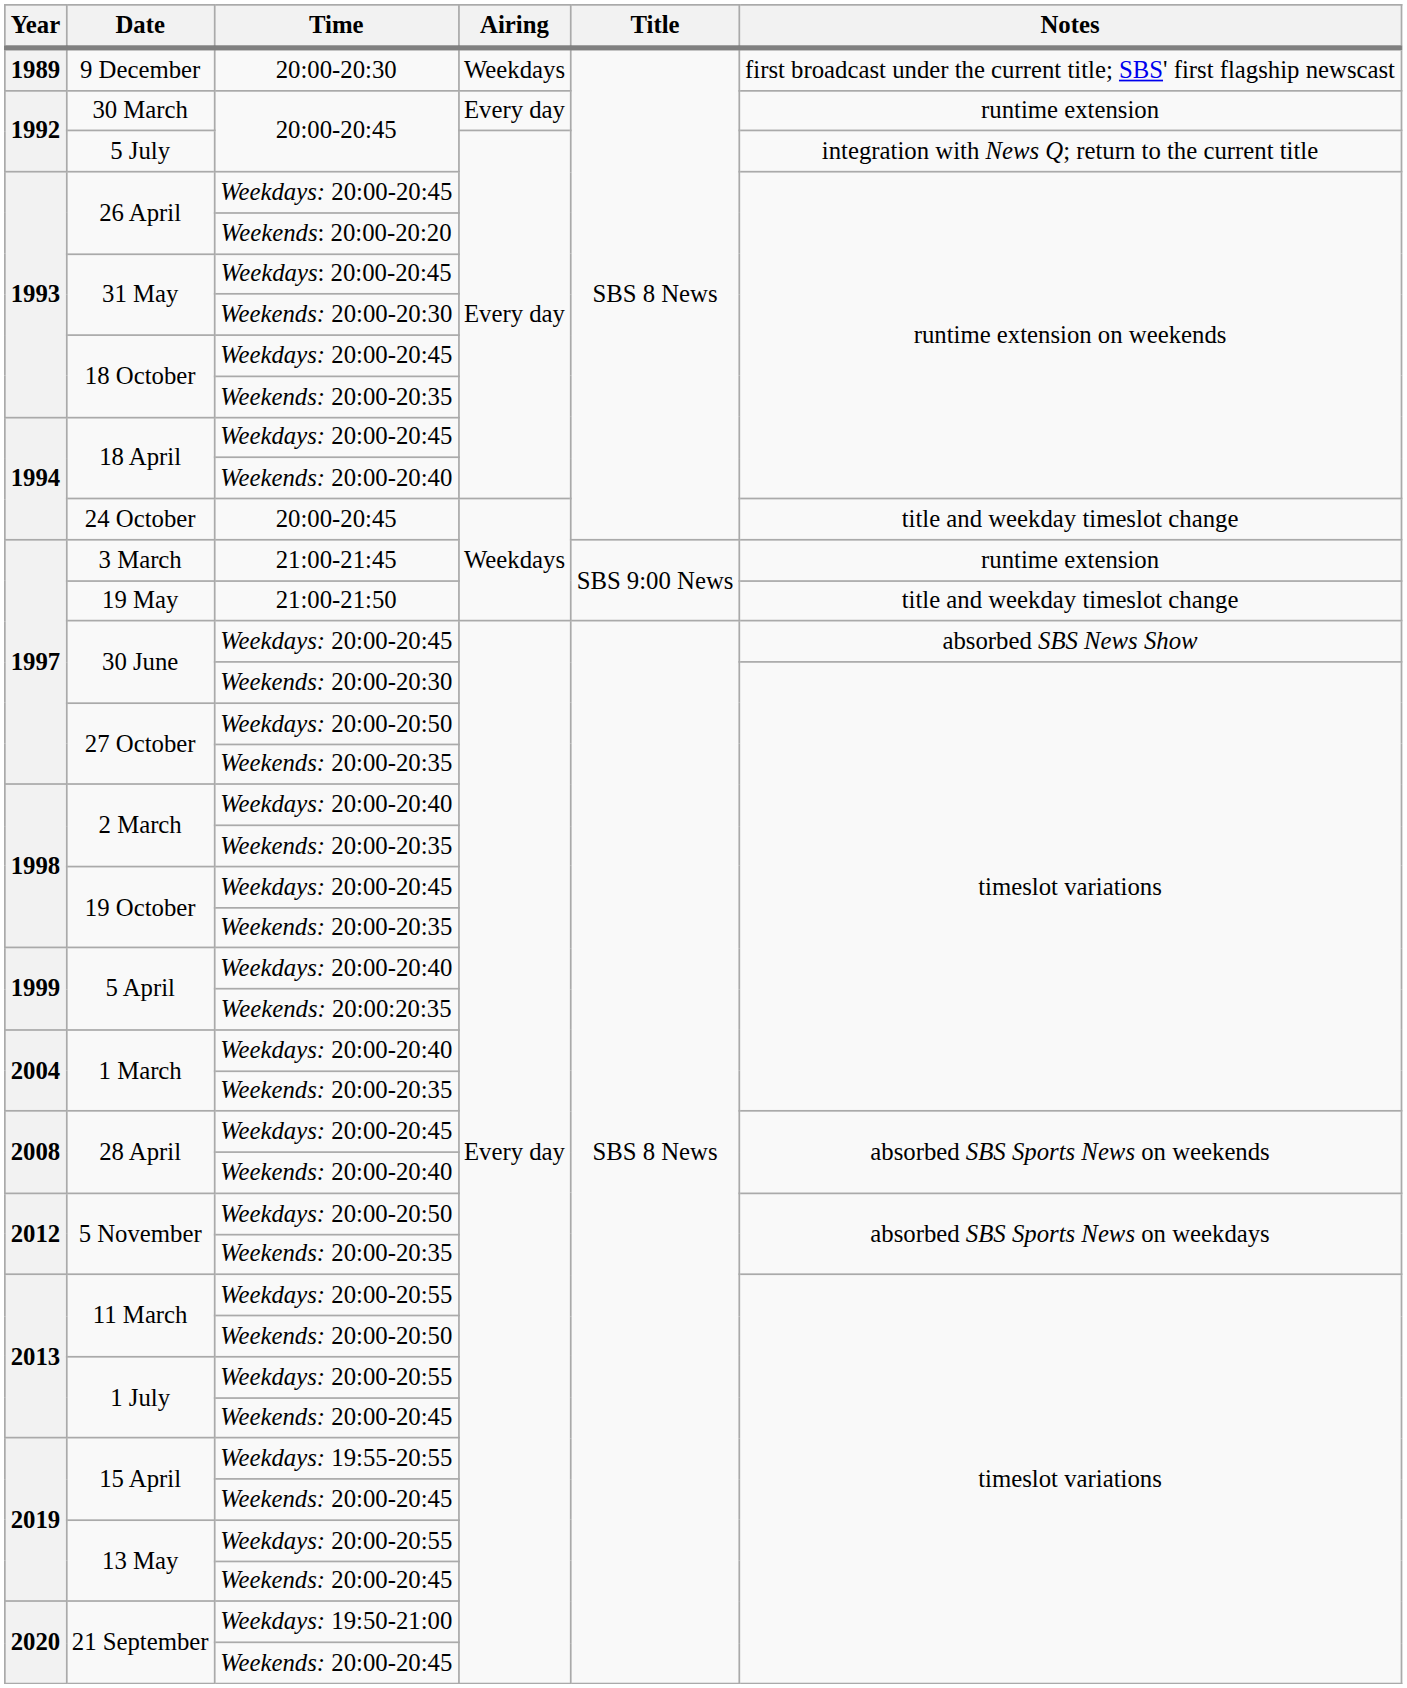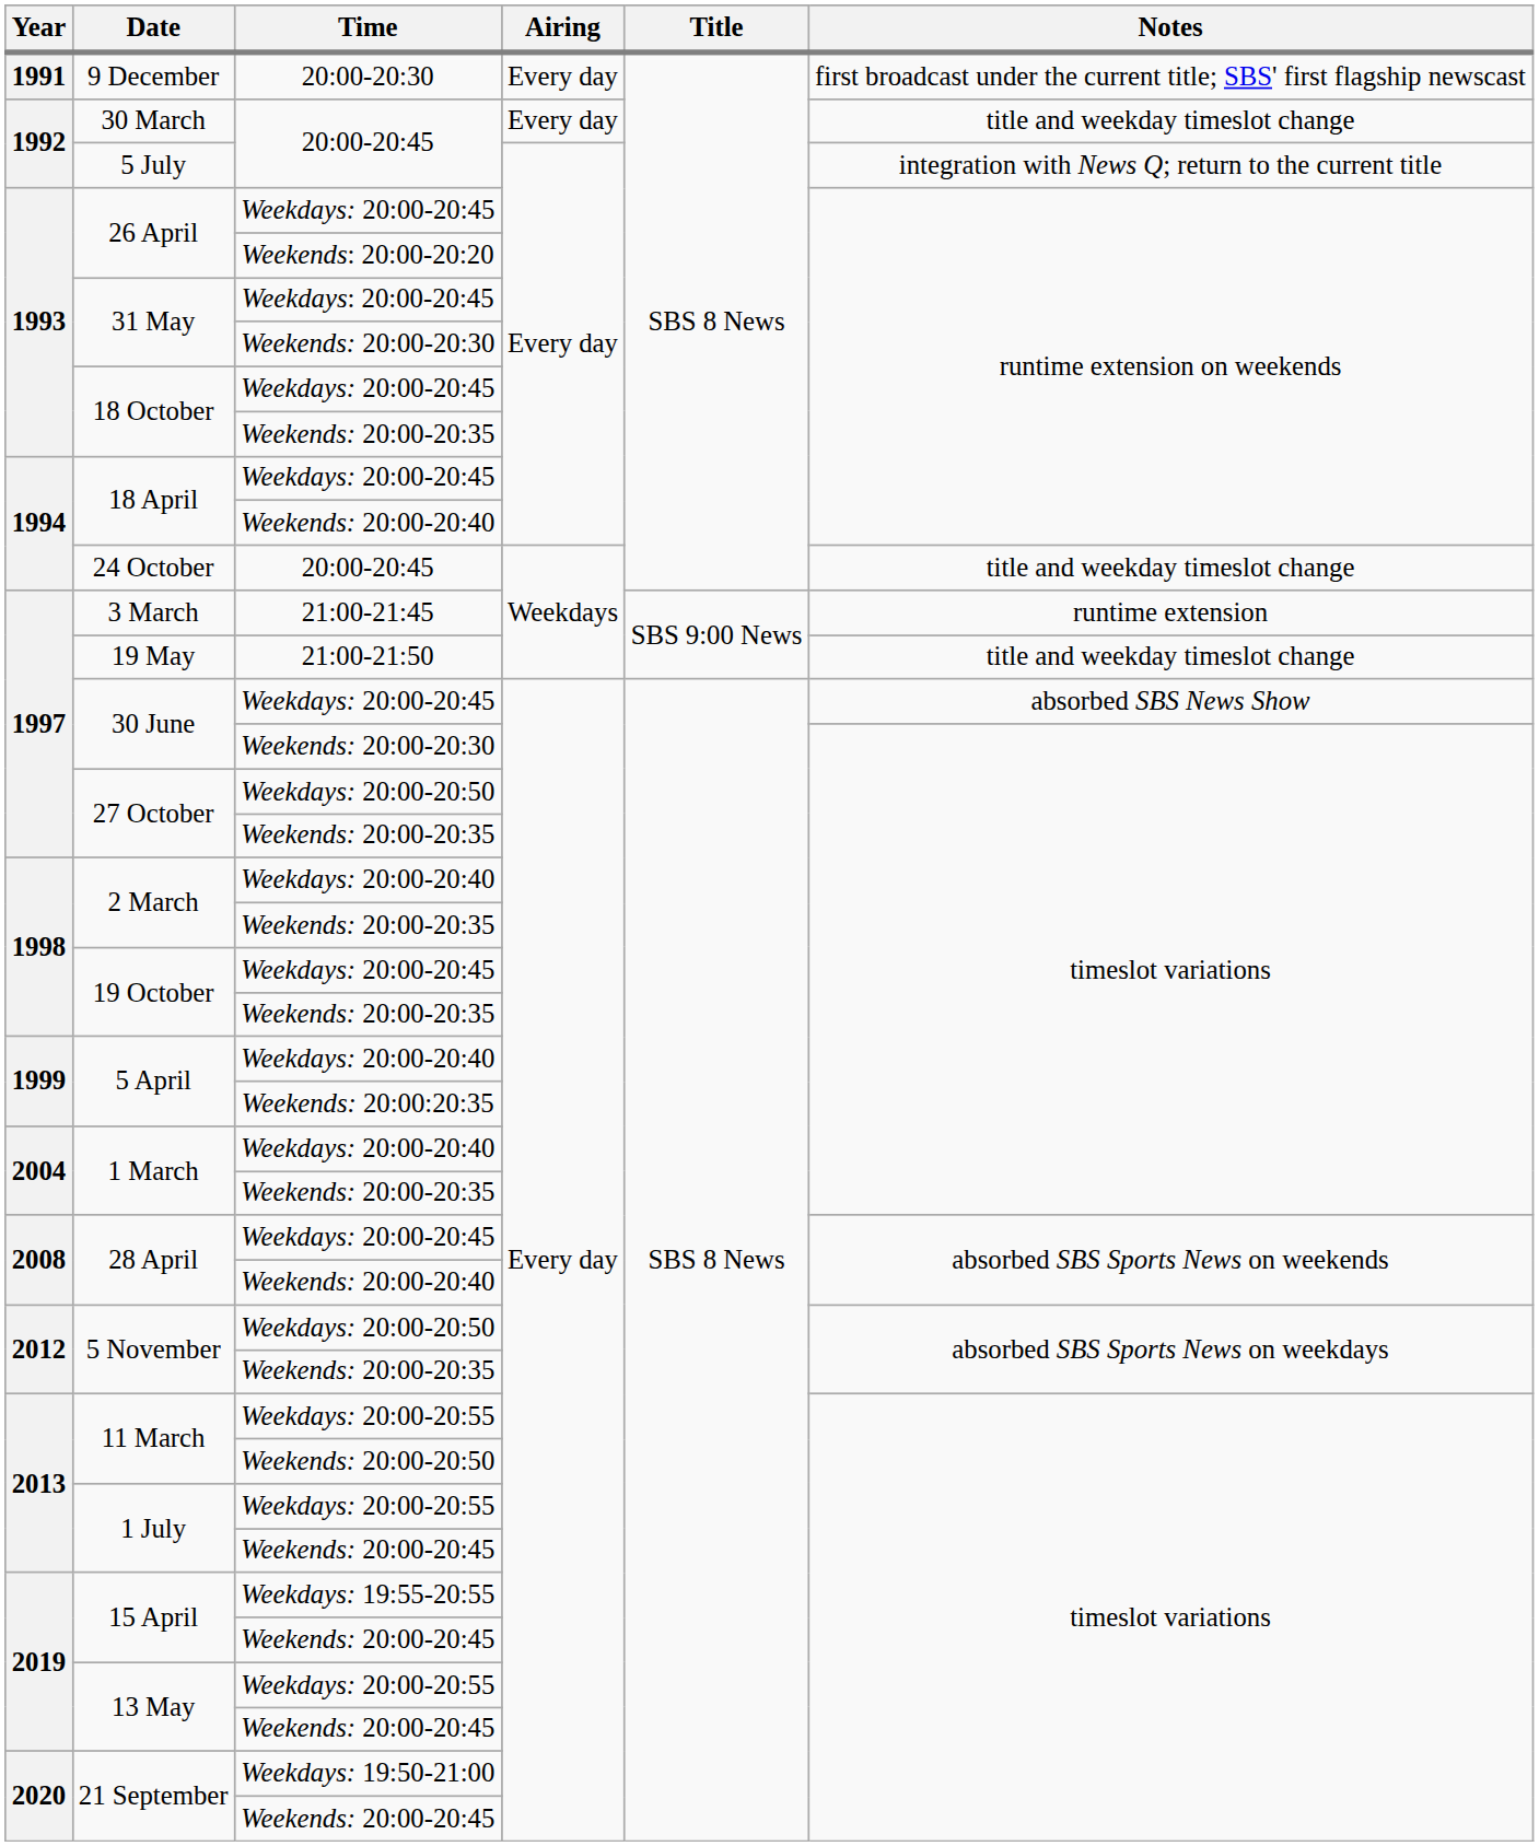9 December | Year: 1989 -> 1991
9 December | Airing: Weekdays -> Every day
30 March | Notes: runtime extension -> title and weekday timeslot change
